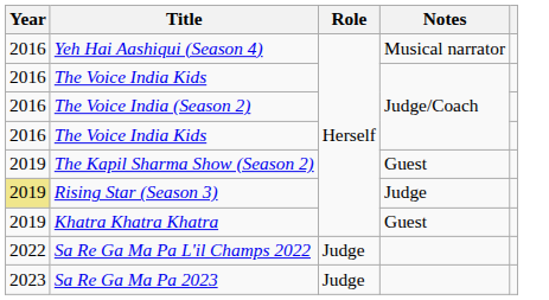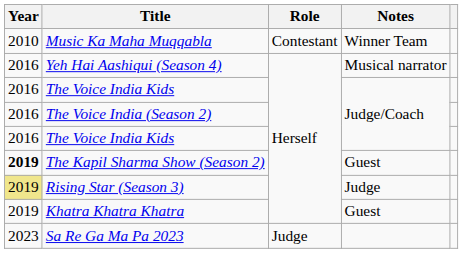+ row: 2010 | Music Ka Maha Muqqabla | Contestant | Winner Team
The Kapil Sharma Show (Season 2) | Year: normal -> bold
- row: 2022 | Sa Re Ga Ma Pa L'il Champs 2022 | Judge
